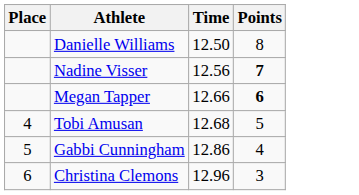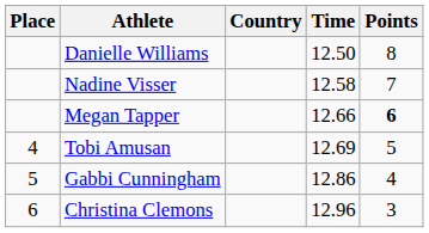+ column: Country
Nadine Visser | Time: 12.56 -> 12.58
Nadine Visser | Points: bold -> normal
Tobi Amusan | Time: 12.68 -> 12.69
